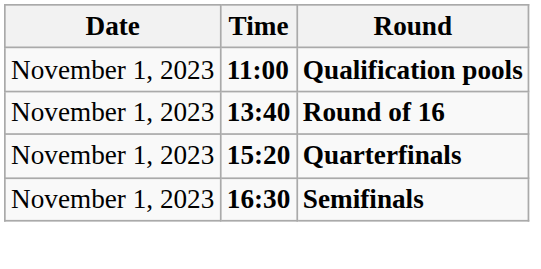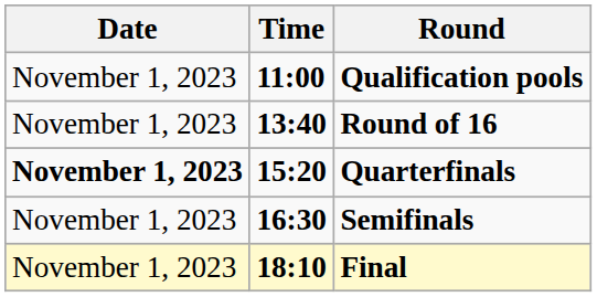Quarterfinals | Date: normal -> bold
+ row: November 1, 2023 | 18:10 | Final
